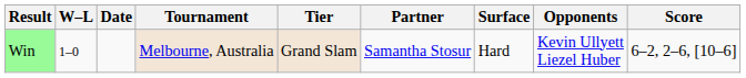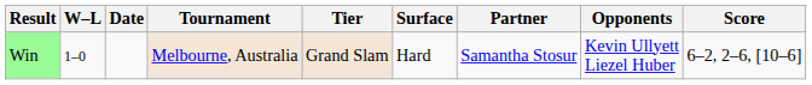columns swapped: Surface <-> Partner
